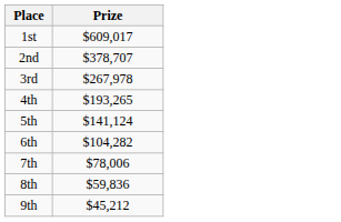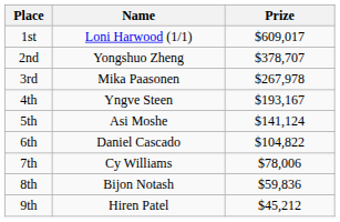+ column: Name | Loni Harwood (1/1) | Yongshuo Zheng | Mika Paasonen | Yngve Steen | Asi Moshe | Daniel Cascado | Cy Williams | Bijon Notash | Hiren Patel
4th | Prize: $193,265 -> $193,167
6th | Prize: $104,282 -> $104,822
